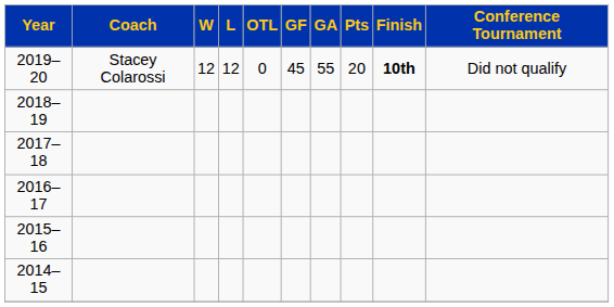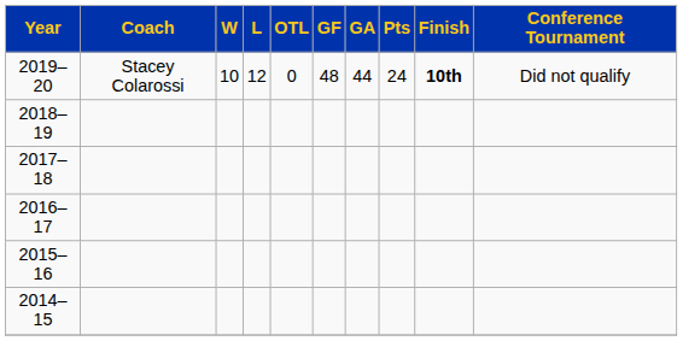2019–20 | W: 12 -> 10
2019–20 | GF: 45 -> 48
2019–20 | GA: 55 -> 44
2019–20 | Pts: 20 -> 24
